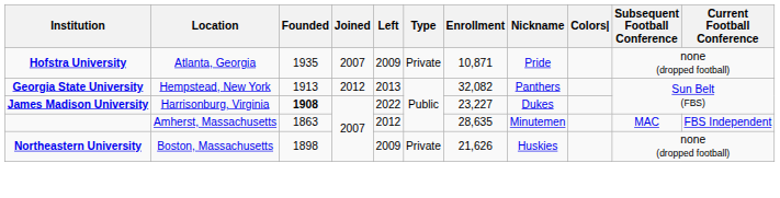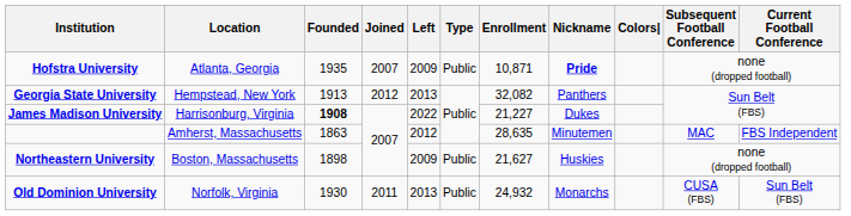Hofstra University | Type: Private -> Public
Hofstra University | Nickname: normal -> bold
James Madison University | Enrollment: 23,227 -> 21,227
Northeastern University | Type: Private -> Public
Northeastern University | Enrollment: 21,626 -> 21,627
+ row: Old Dominion University | Norfolk, Virginia | 1930 | 2011 | 2013 | Public | 24,932 | Monarchs | CUSA (FBS) | Sun Belt (FBS)
